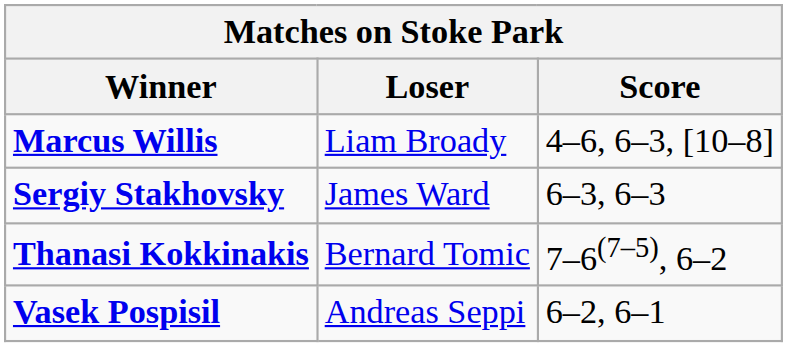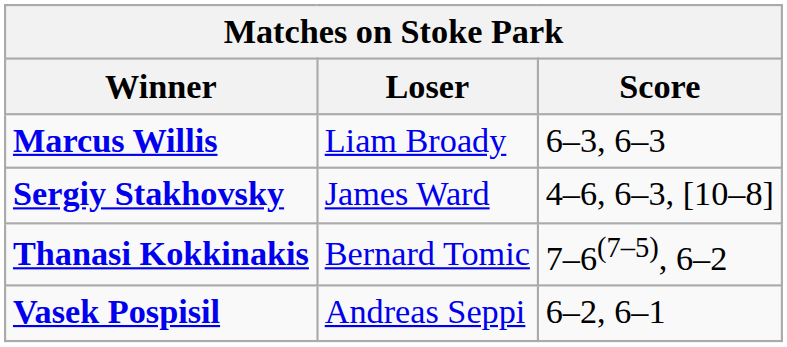Marcus Willis | Score: 4–6, 6–3, [10–8] -> 6–3, 6–3
Sergiy Stakhovsky | Score: 6–3, 6–3 -> 4–6, 6–3, [10–8]
